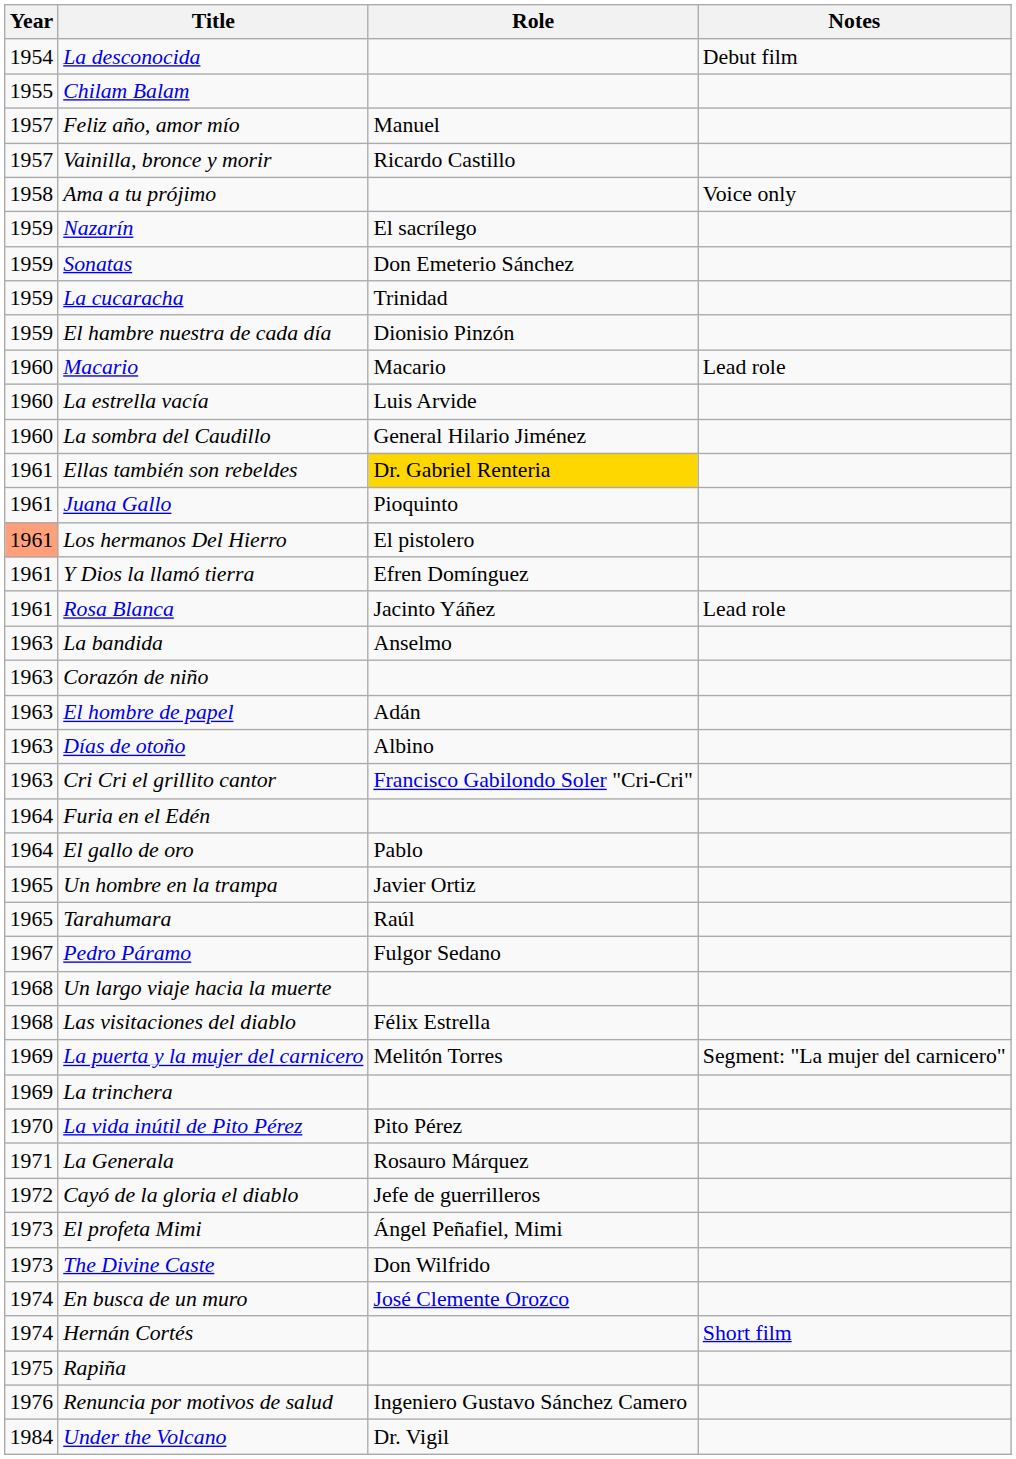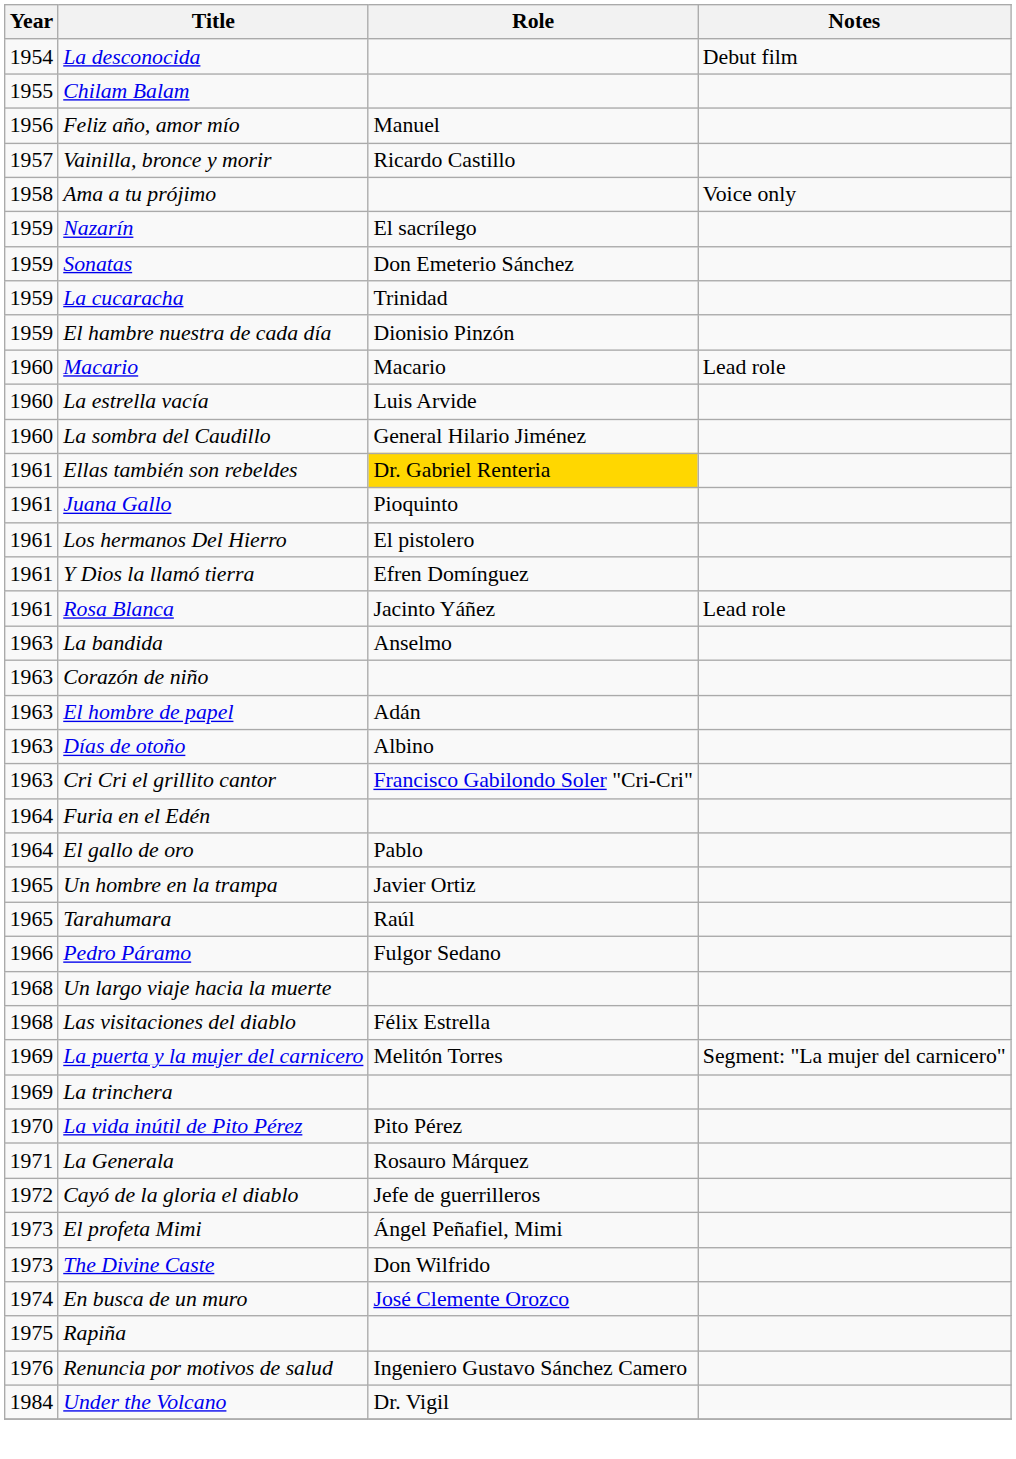Feliz año, amor mío | Year: 1957 -> 1956
Los hermanos Del Hierro | Year: lightsalmon background -> no background
Pedro Páramo | Year: 1967 -> 1966
- row: 1974 | Hernán Cortés | Short film
